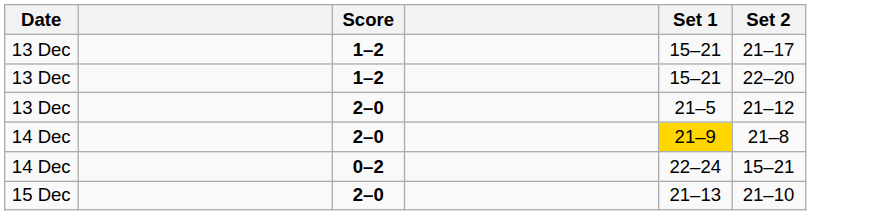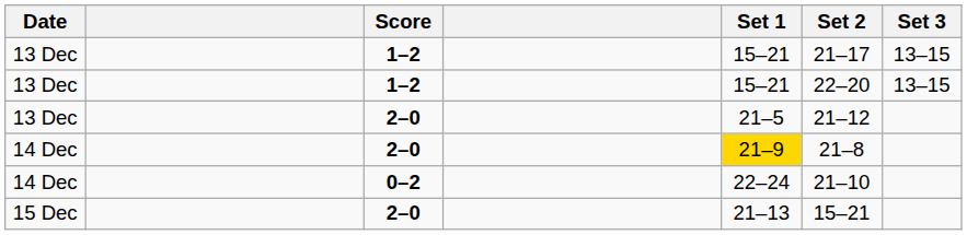+ column: Set 3 | 13–15 | 13–15
14 Dec / 0–2 | Set 2: 15–21 -> 21–10
15 Dec | Set 2: 21–10 -> 15–21
